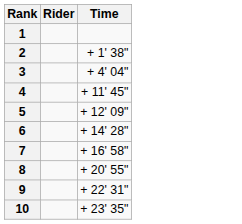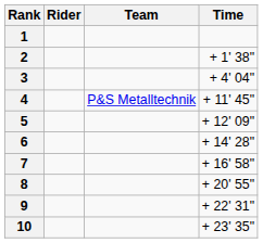+ column: Team | P&S Metalltechnik
